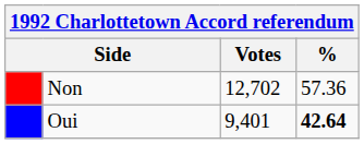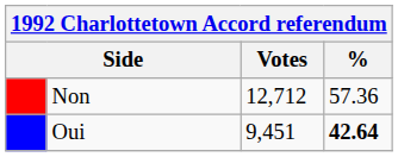Non | Votes: 12,702 -> 12,712
Oui | Votes: 9,401 -> 9,451
